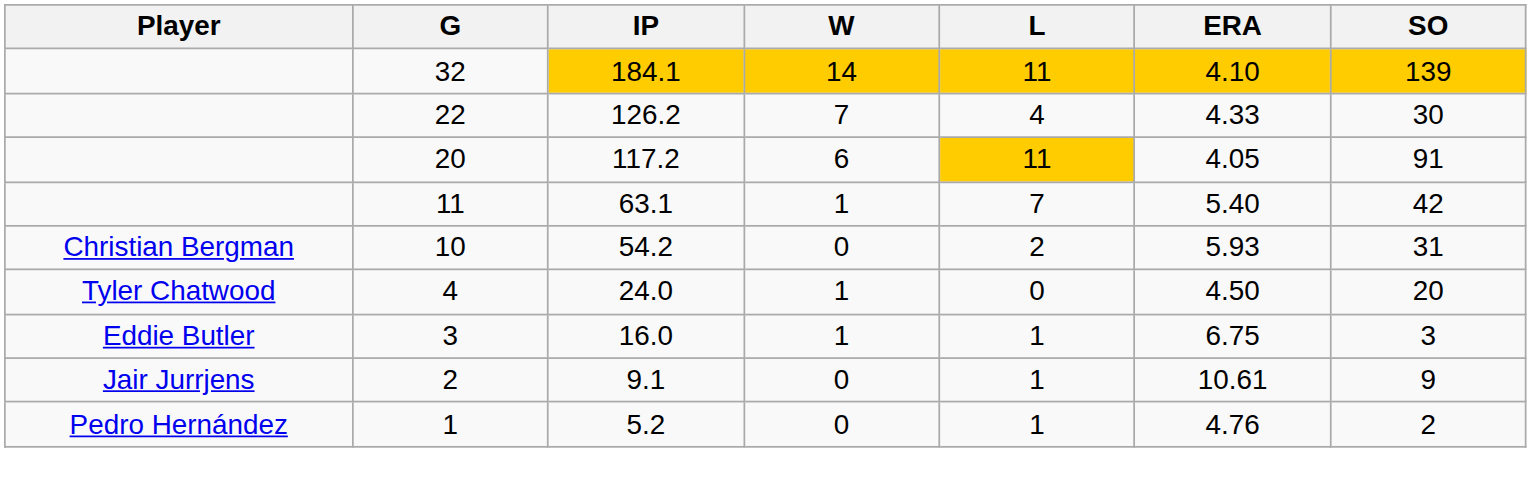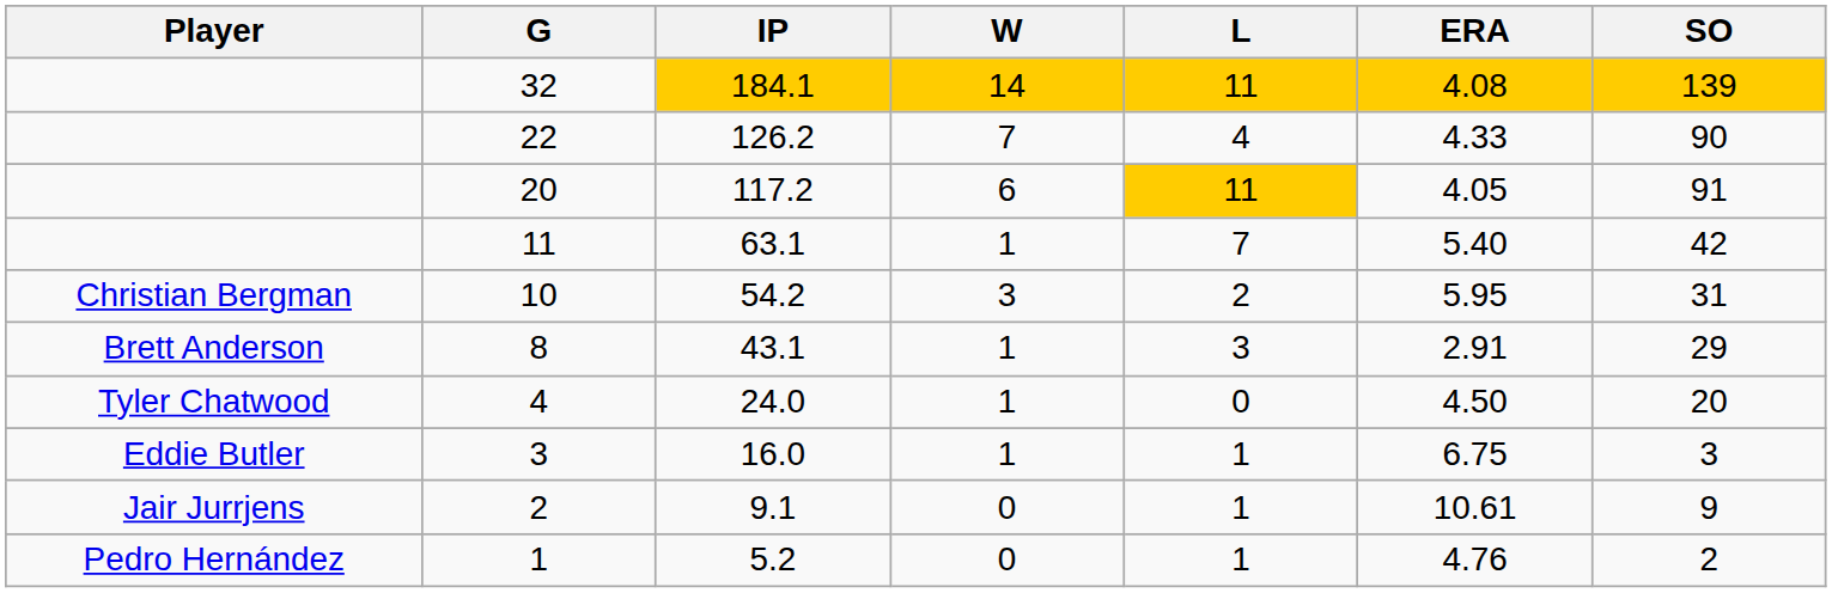32 | ERA: 4.10 -> 4.08
22 | SO: 30 -> 90
10 | W: 0 -> 3
10 | ERA: 5.93 -> 5.95
+ row: Brett Anderson | 8 | 43.1 | 1 | 3 | 2.91 | 29
